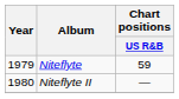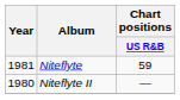Niteflyte | Year: 1979 -> 1981
